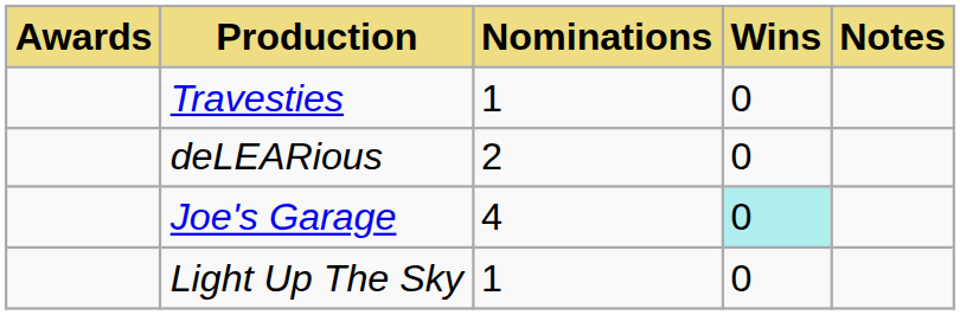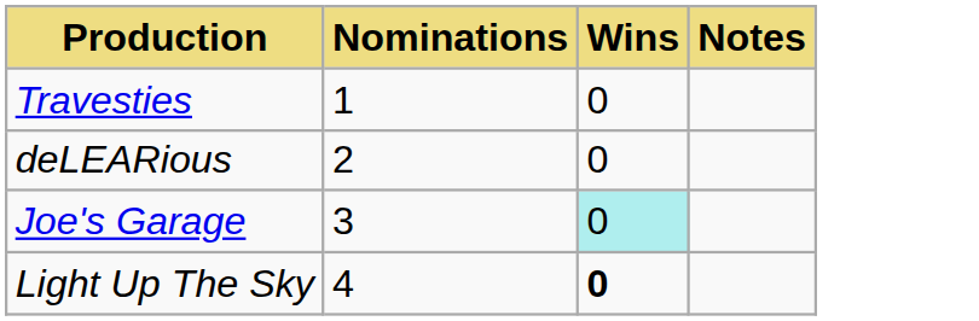- column: Awards
Joe's Garage | Nominations: 4 -> 3
Light Up The Sky | Nominations: 1 -> 4
Light Up The Sky | Wins: normal -> bold
